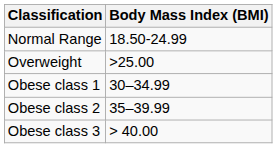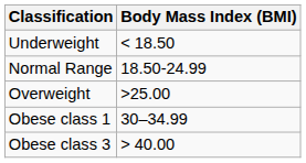+ row: Underweight | < 18.50
- row: Obese class 2 | 35–39.99
